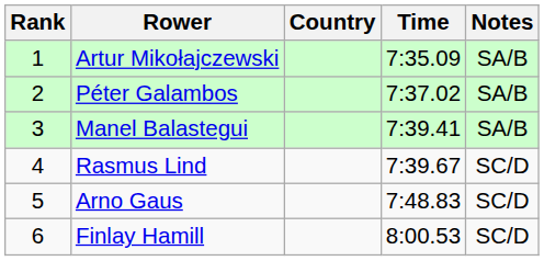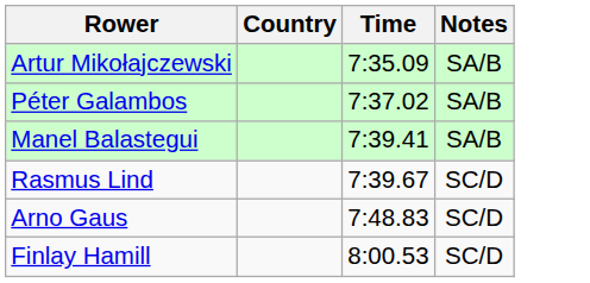- column: Rank | 1 | 2 | 3 | 4 | 5 | 6
